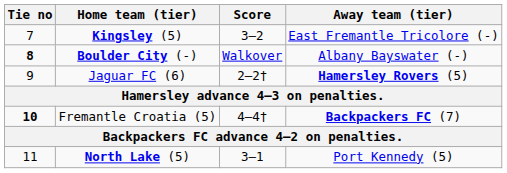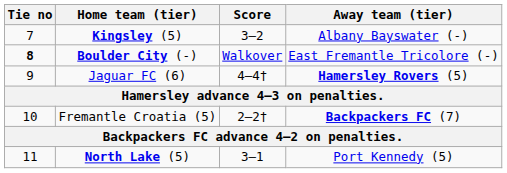Kingsley (5) | Away team (tier): East Fremantle Tricolore (-) -> Albany Bayswater (-)
Boulder City (-) | Away team (tier): Albany Bayswater (-) -> East Fremantle Tricolore (-)
Jaguar FC (6) | Score: 2–2† -> 4–4†
Fremantle Croatia (5) | Tie no: bold -> normal
Fremantle Croatia (5) | Score: 4–4† -> 2–2†
